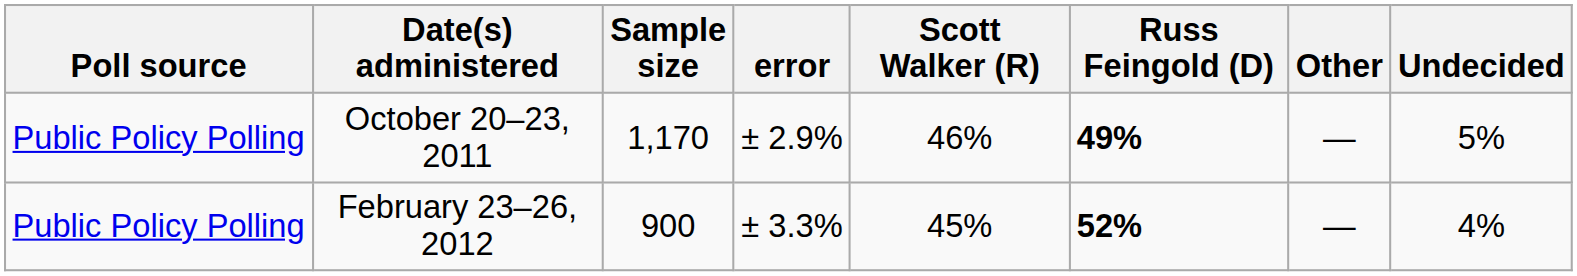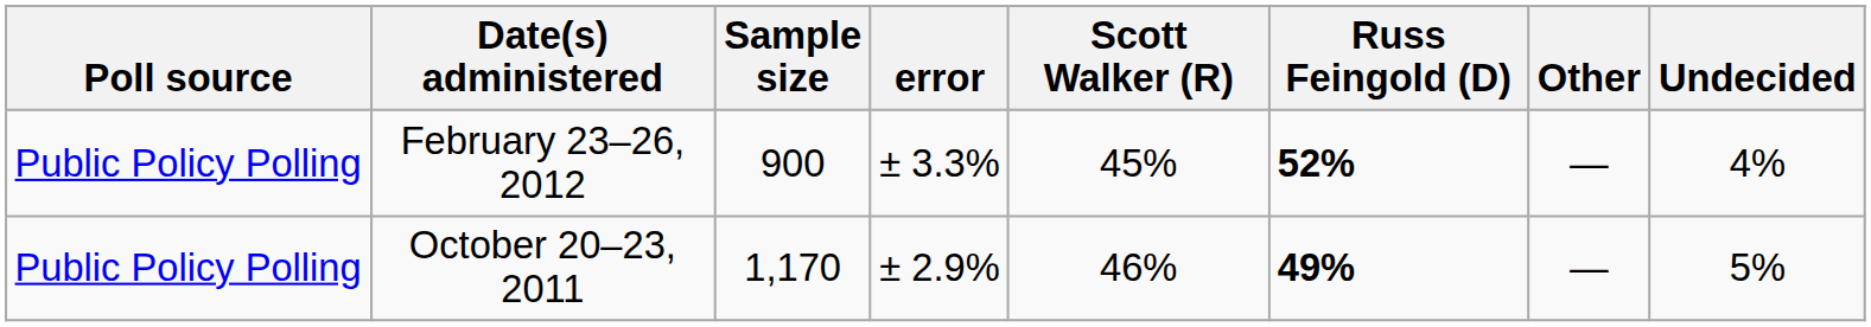rows swapped: February 23–26, 2012 <-> October 20–23, 2011
